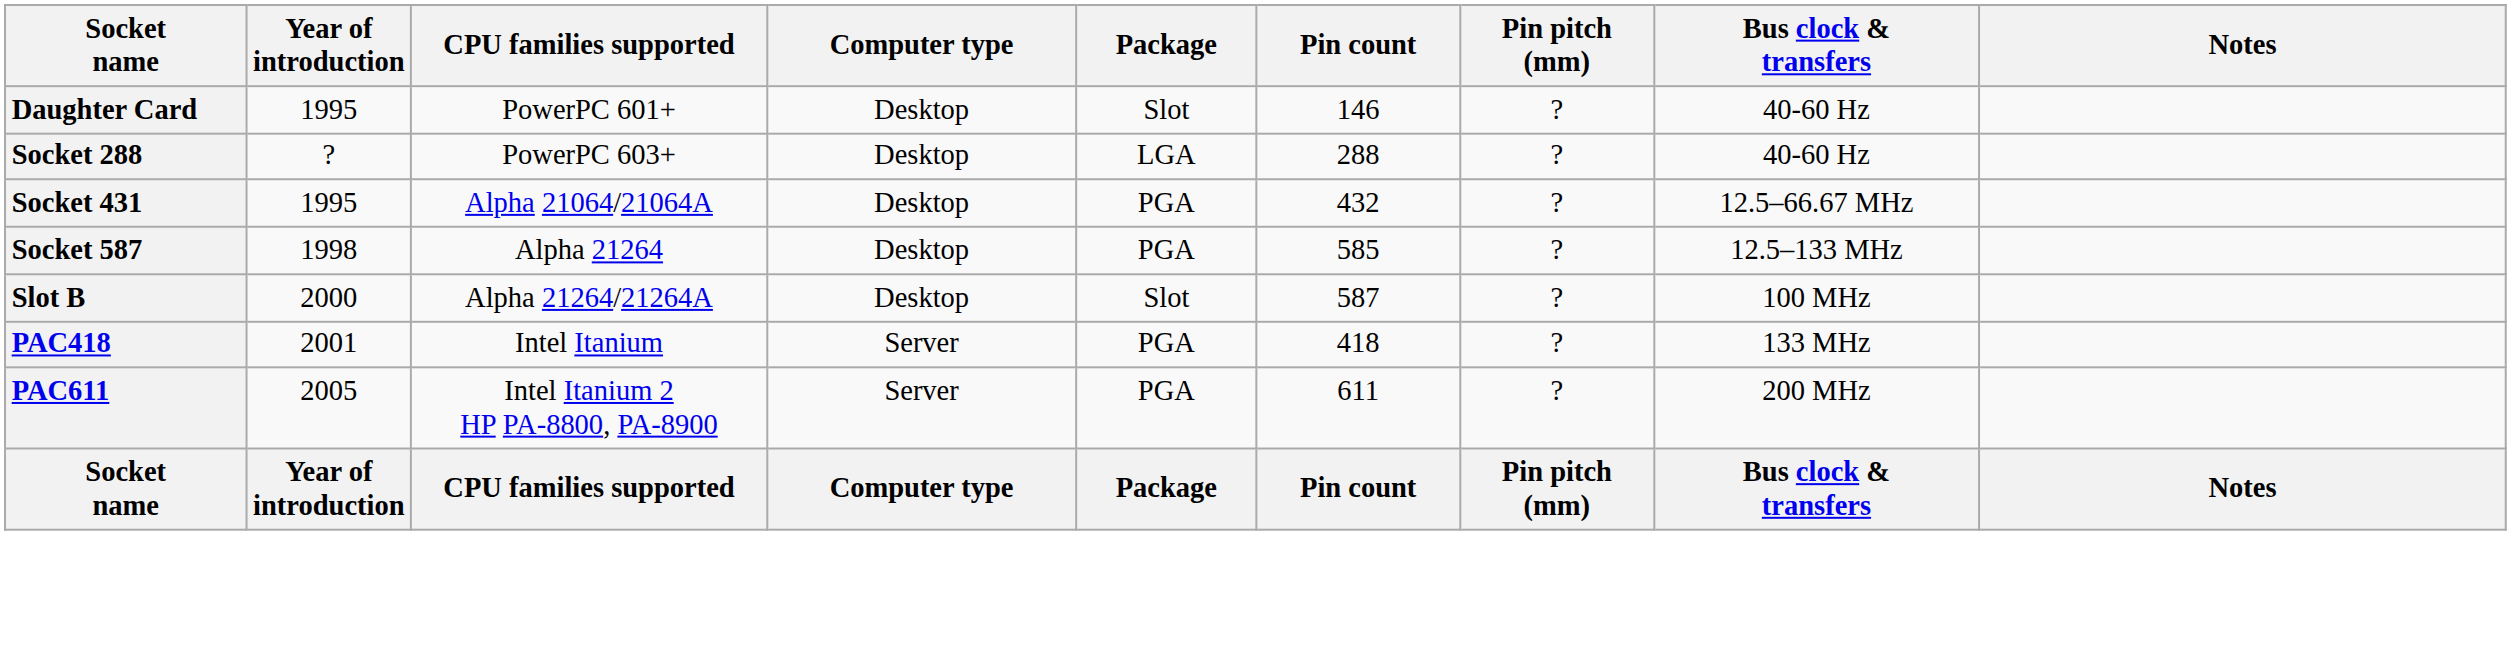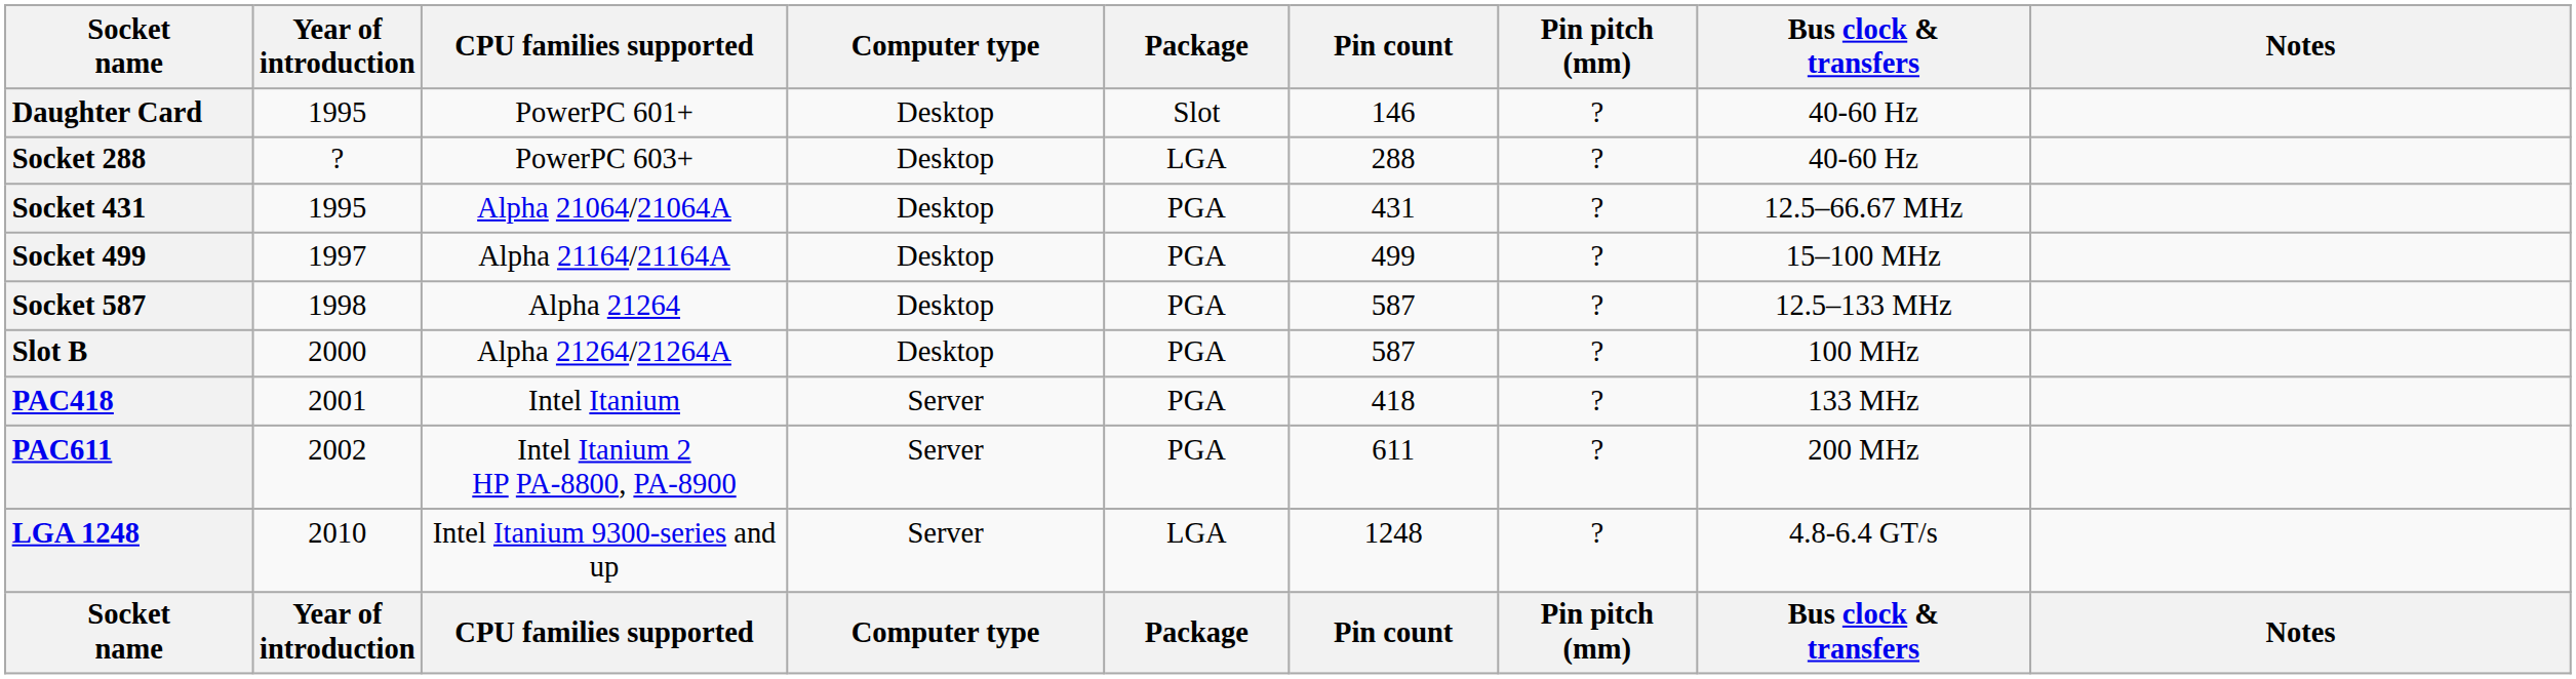Socket 431 | Pin count: 432 -> 431
+ row: Socket 499 | 1997 | Alpha 21164/21164A | Desktop | PGA | 499 | ? | 15–100 MHz
Socket 587 | Pin count: 585 -> 587
Slot B | Package: Slot -> PGA
PAC611 | Year of introduction: 2005 -> 2002
+ row: LGA 1248 | 2010 | Intel Itanium 9300-series and up | Server | LGA | 1248 | ? | 4.8-6.4 GT/s
